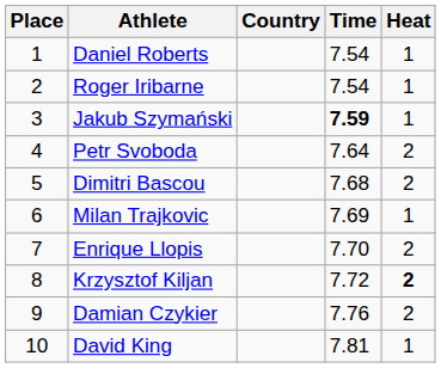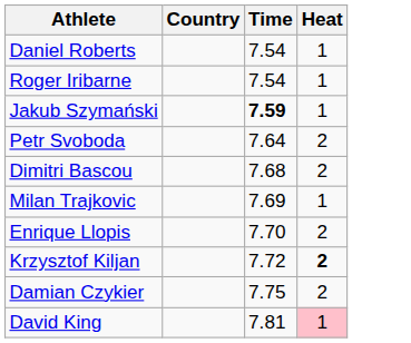- column: Place | 1 | 2 | 3 | 4 | 5 | 6 | 7 | 8 | 9 | 10
Damian Czykier | Time: 7.76 -> 7.75
David King | Heat: no background -> pink background
